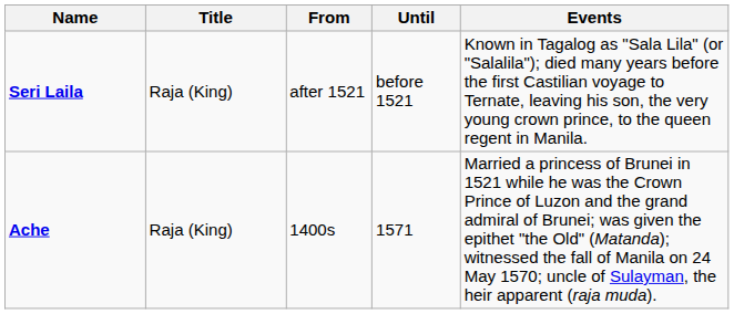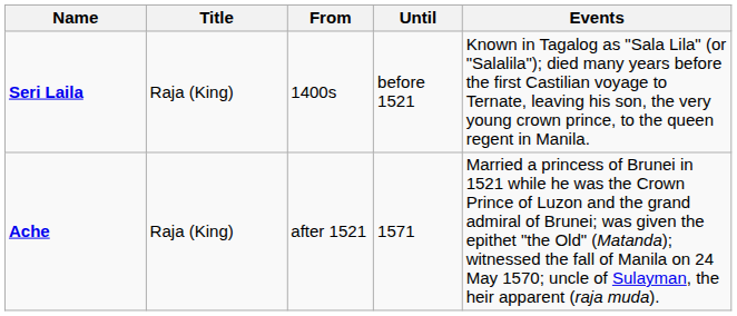Seri Laila | From: after 1521 -> 1400s
Ache | From: 1400s -> after 1521
